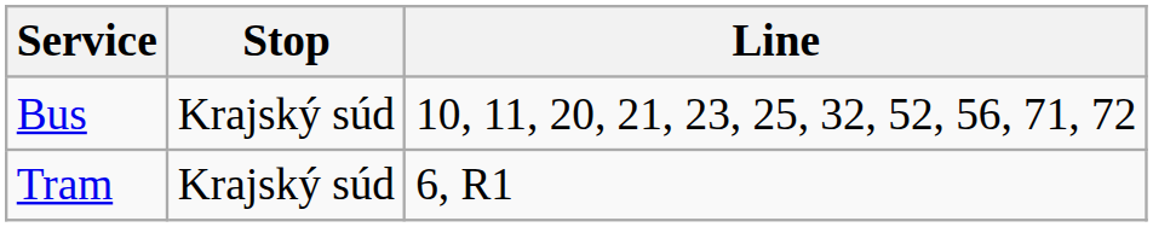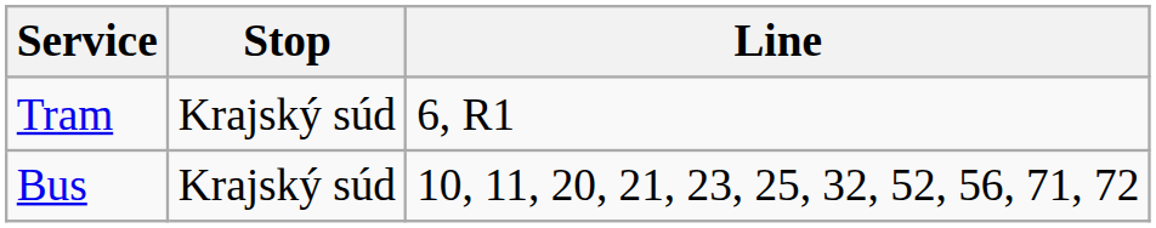rows swapped: Bus <-> Tram
